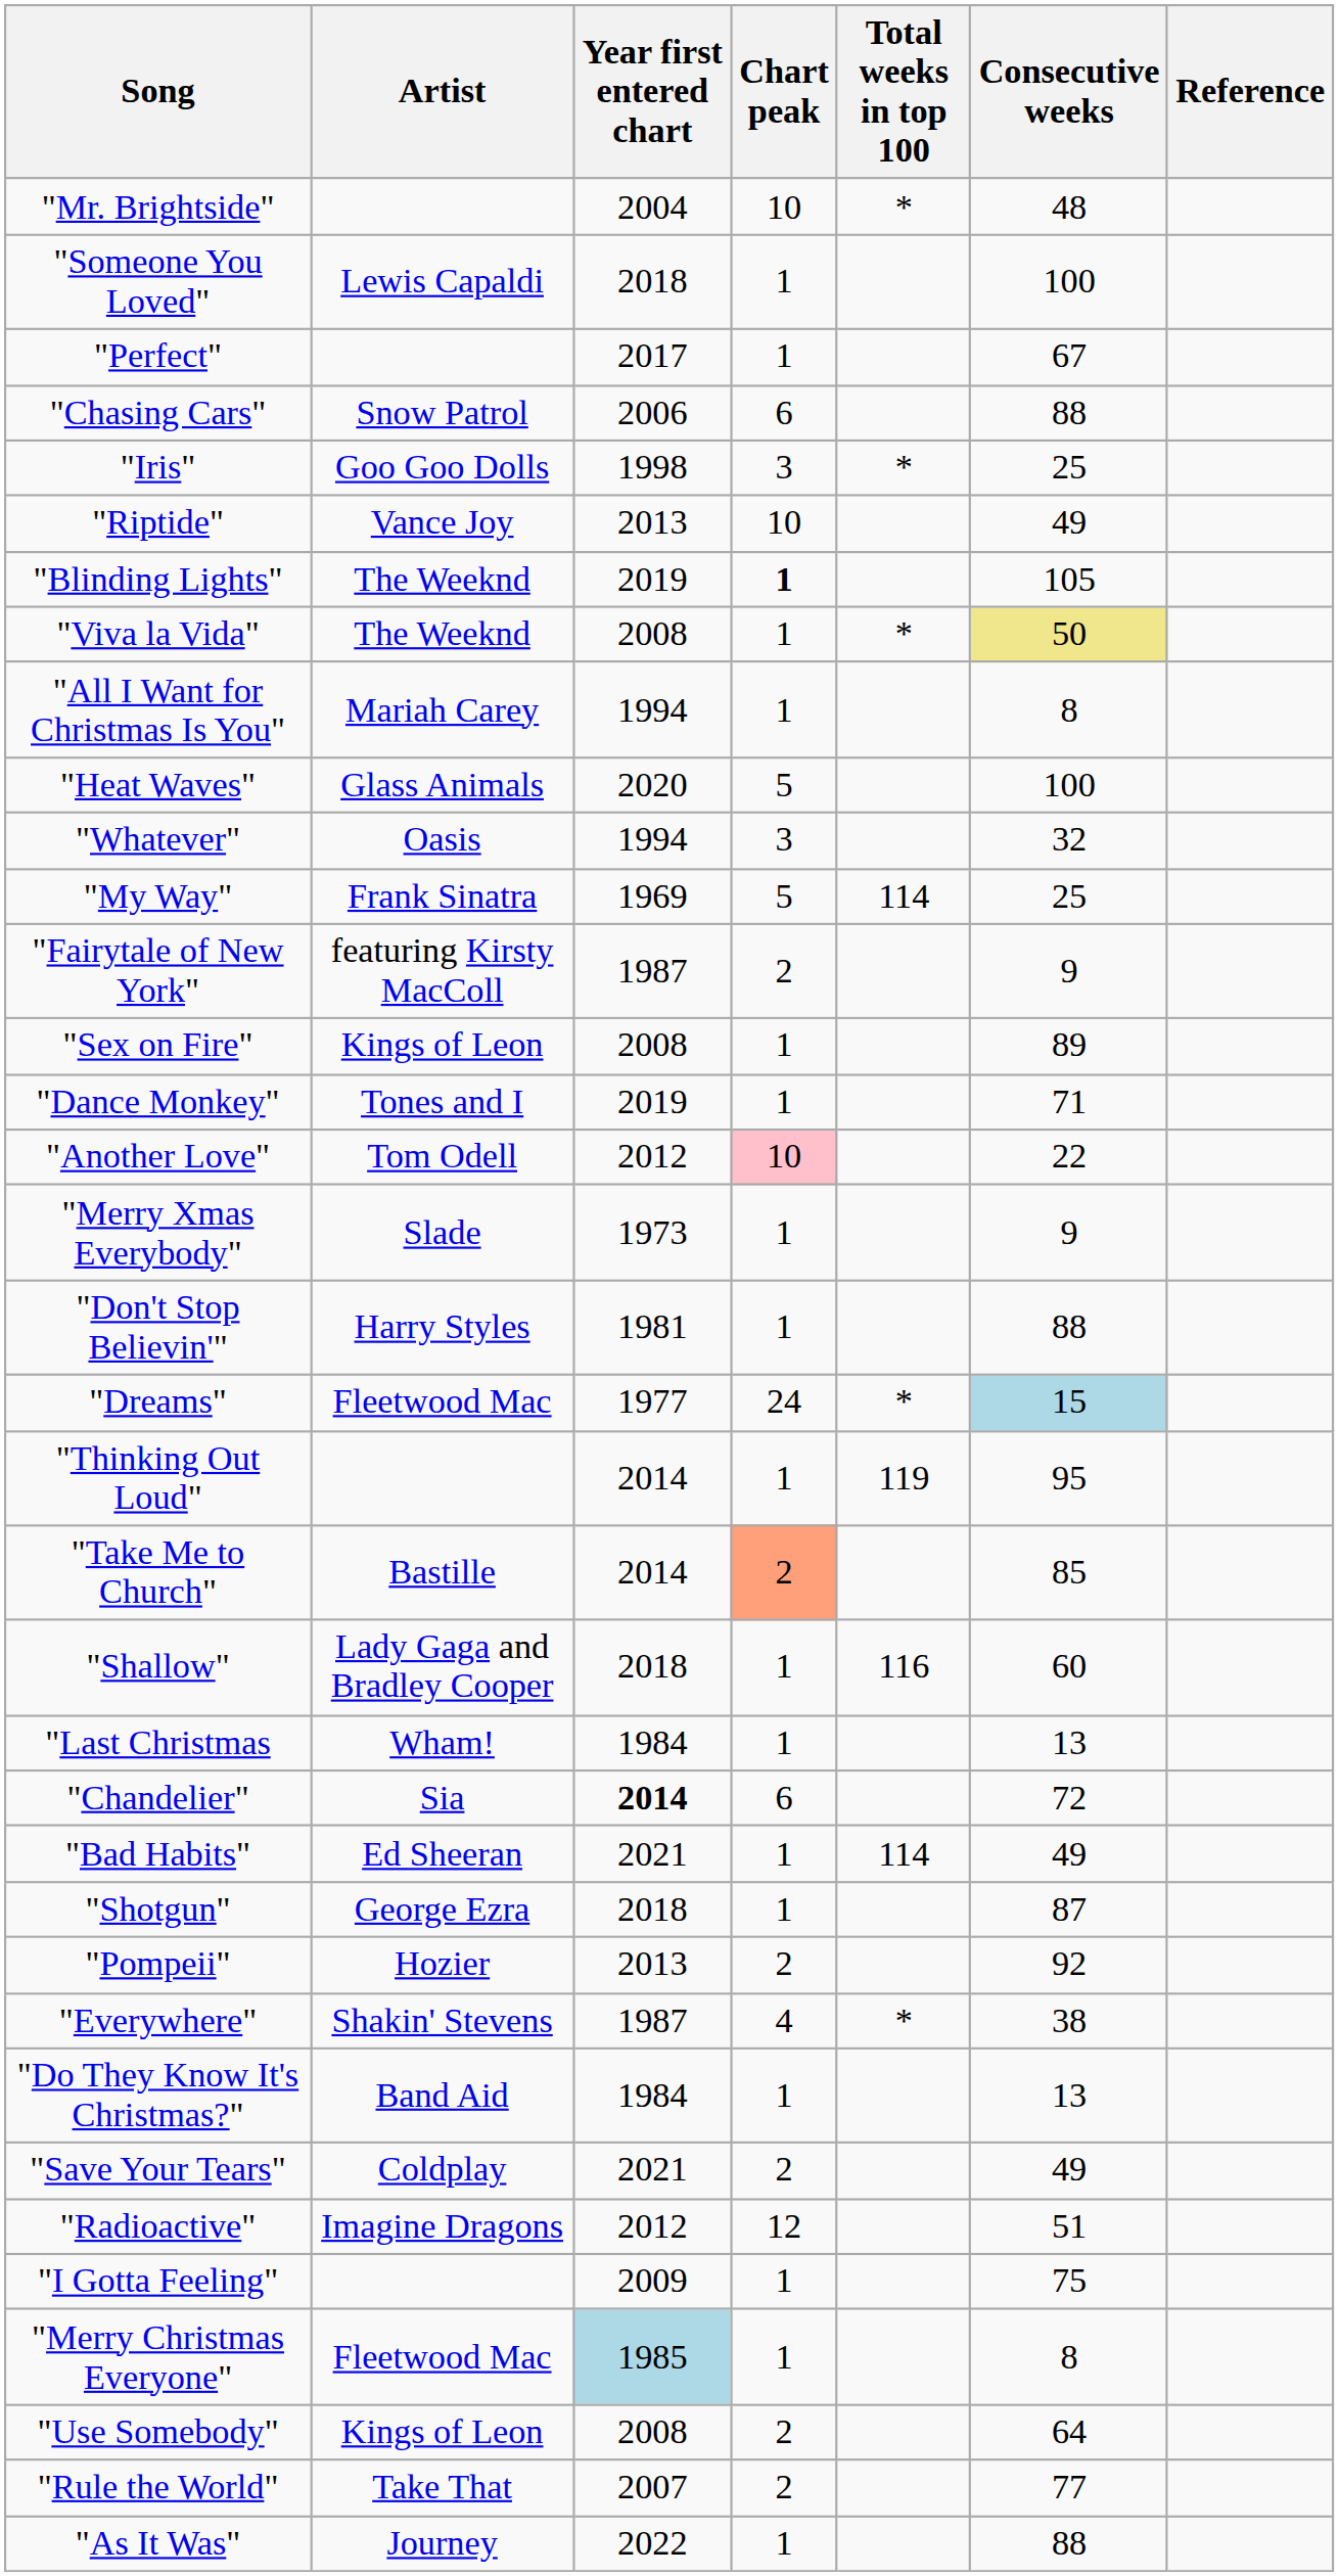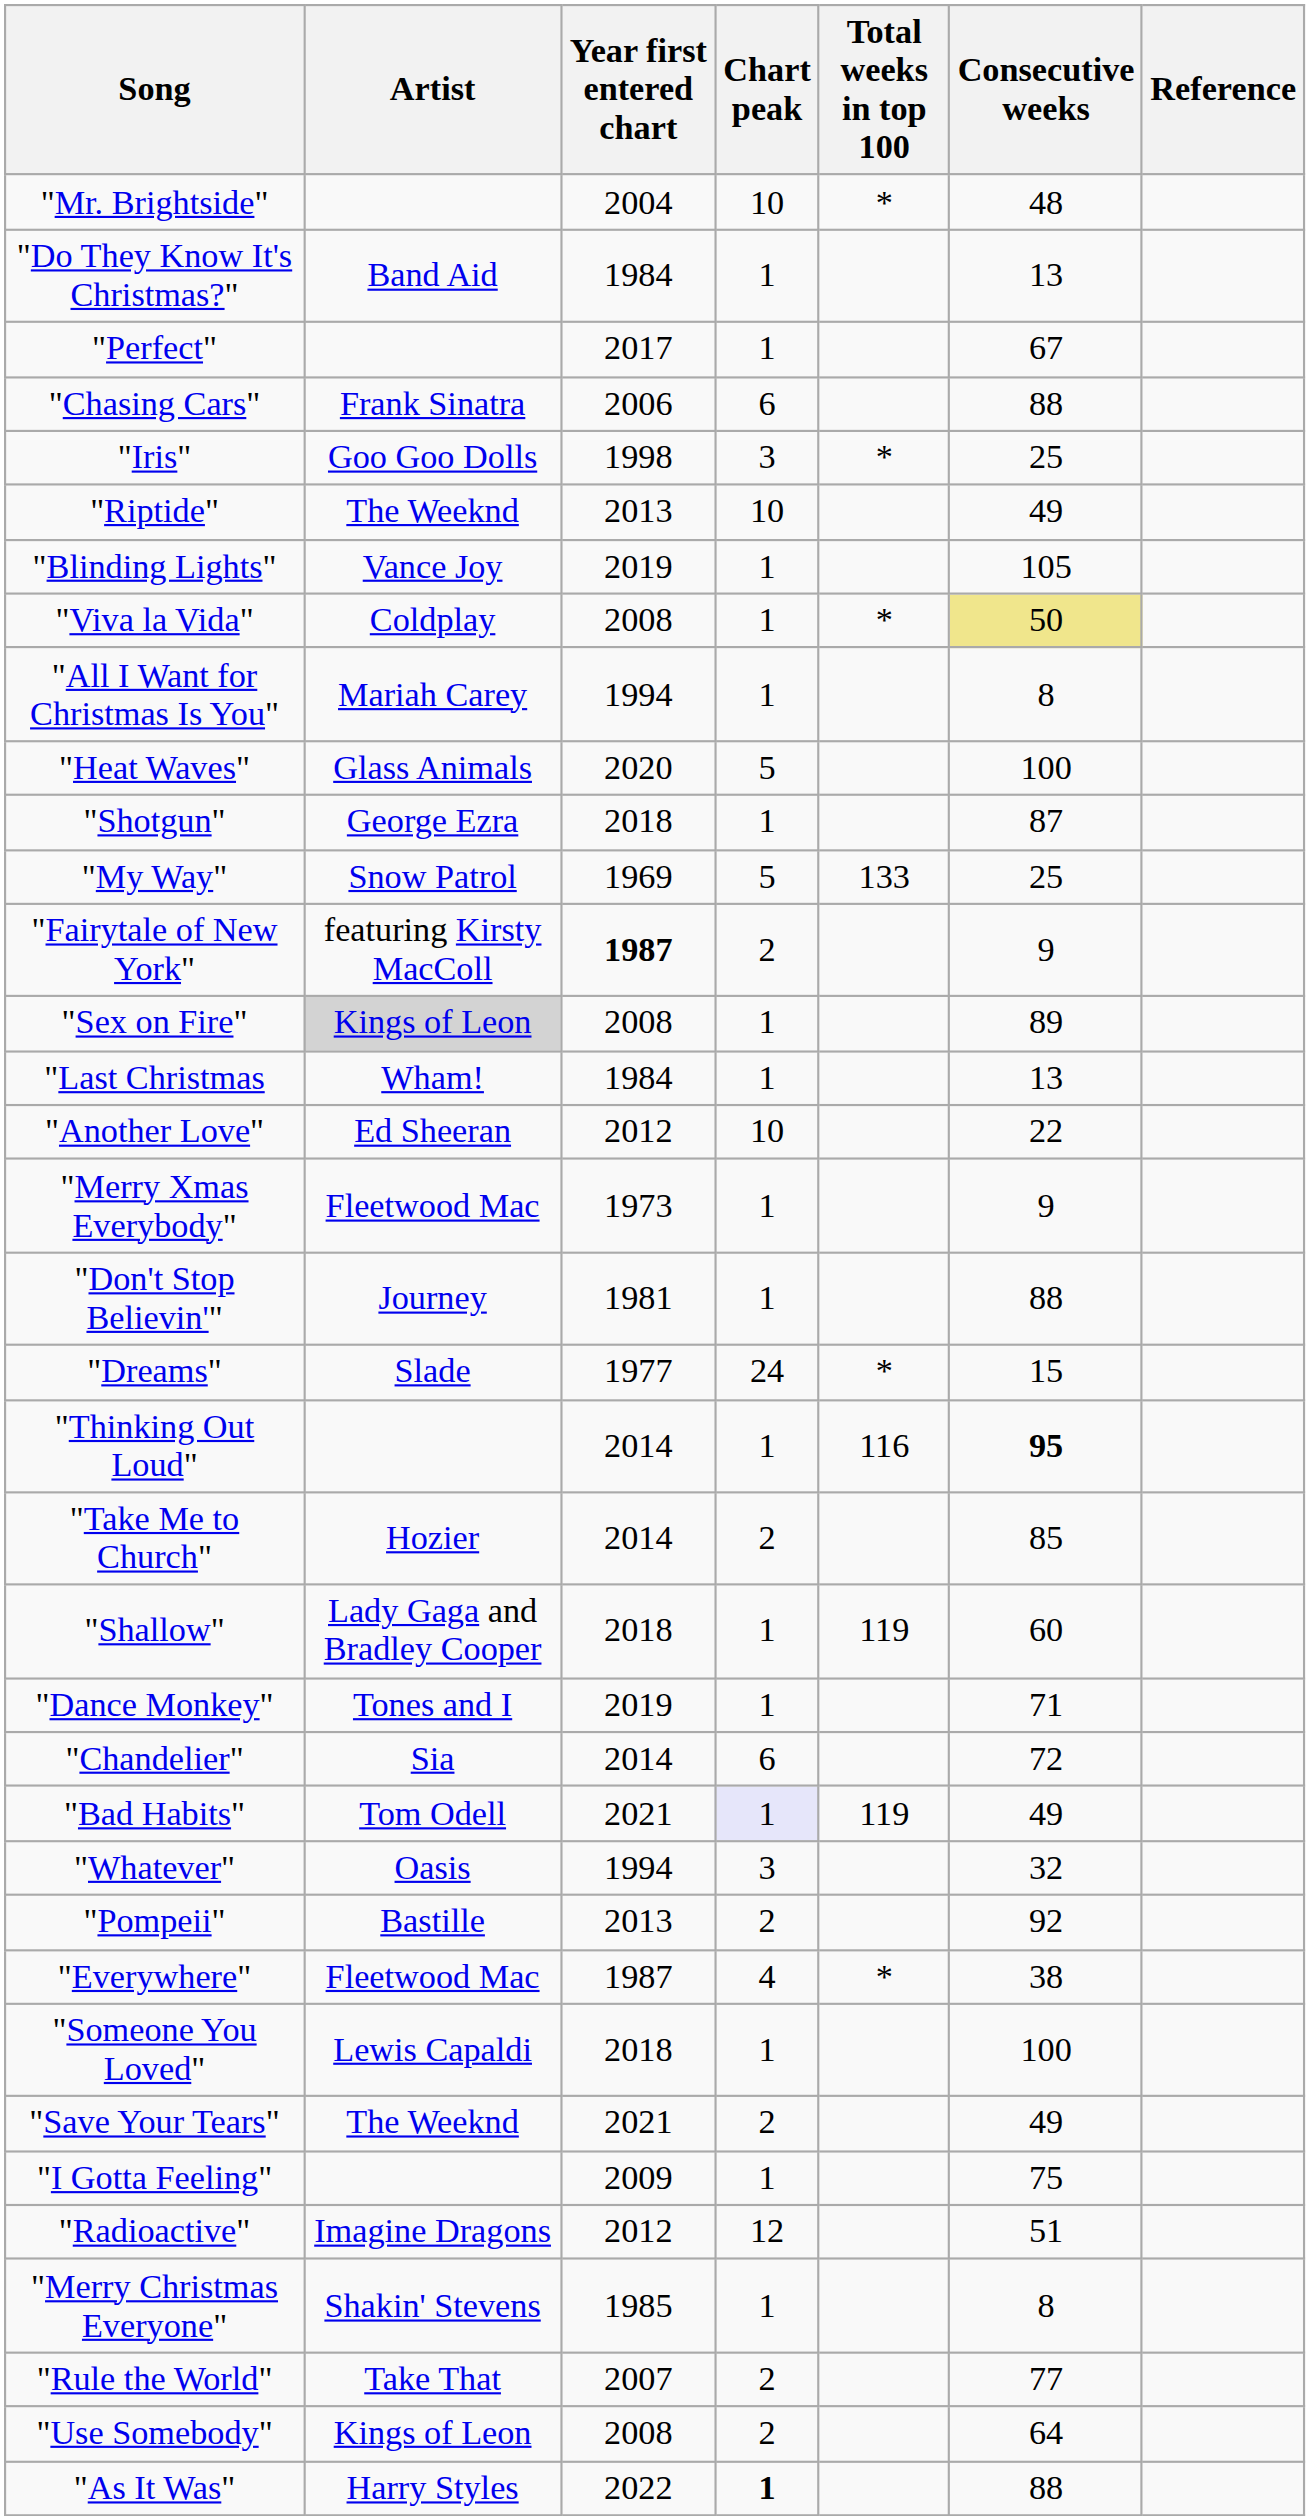rows swapped: "Someone You Loved" <-> "Do They Know It's Christmas?"
"Chasing Cars" | Artist: Snow Patrol -> Frank Sinatra
"Riptide" | Artist: Vance Joy -> The Weeknd
"Blinding Lights" | Artist: The Weeknd -> Vance Joy
"Blinding Lights" | Chart peak: bold -> normal
"Viva la Vida" | Artist: The Weeknd -> Coldplay
rows swapped: "Shotgun" <-> "Whatever"
"My Way" | Artist: Frank Sinatra -> Snow Patrol
"My Way" | Total weeks in top 100: 114 -> 133
"Fairytale of New York" | Year first entered chart: normal -> bold
"Sex on Fire" | Artist: no background -> lightgrey background
rows swapped: "Last Christmas <-> "Dance Monkey"
"Another Love" | Artist: Tom Odell -> Ed Sheeran
"Another Love" | Chart peak: pink background -> no background
"Merry Xmas Everybody" | Artist: Slade -> Fleetwood Mac
"Don't Stop Believin'" | Artist: Harry Styles -> Journey
"Dreams" | Artist: Fleetwood Mac -> Slade
"Dreams" | Consecutive weeks: lightblue background -> no background
"Thinking Out Loud" | Total weeks in top 100: 119 -> 116
"Thinking Out Loud" | Consecutive weeks: normal -> bold
"Take Me to Church" | Artist: Bastille -> Hozier
"Take Me to Church" | Chart peak: lightsalmon background -> no background
"Shallow" | Total weeks in top 100: 116 -> 119
"Chandelier" | Year first entered chart: bold -> normal
"Bad Habits" | Artist: Ed Sheeran -> Tom Odell
"Bad Habits" | Chart peak: no background -> lavender background
"Bad Habits" | Total weeks in top 100: 114 -> 119
"Pompeii" | Artist: Hozier -> Bastille
"Everywhere" | Artist: Shakin' Stevens -> Fleetwood Mac
"Save Your Tears" | Artist: Coldplay -> The Weeknd
rows swapped: "I Gotta Feeling" <-> "Radioactive"
"Merry Christmas Everyone" | Artist: Fleetwood Mac -> Shakin' Stevens
"Merry Christmas Everyone" | Year first entered chart: lightblue background -> no background
rows swapped: "Use Somebody" <-> "Rule the World"
"As It Was" | Artist: Journey -> Harry Styles
"As It Was" | Chart peak: normal -> bold
